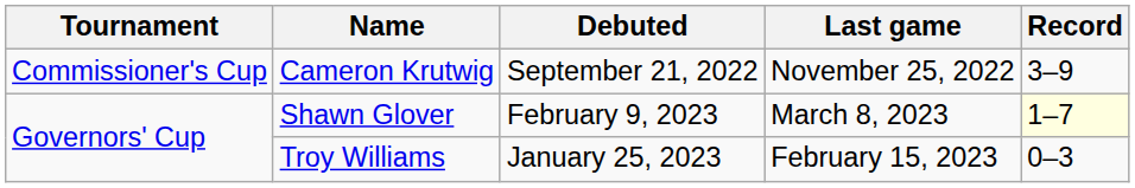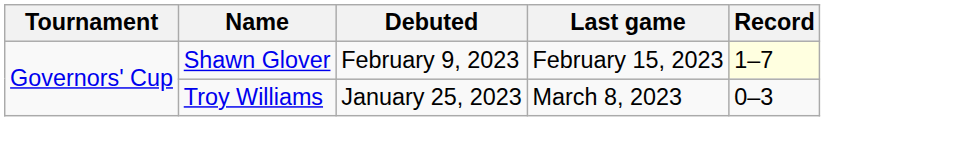- row: Commissioner's Cup | Cameron Krutwig | September 21, 2022 | November 25, 2022 | 3–9
Shawn Glover | Last game: March 8, 2023 -> February 15, 2023
Troy Williams | Last game: February 15, 2023 -> March 8, 2023
